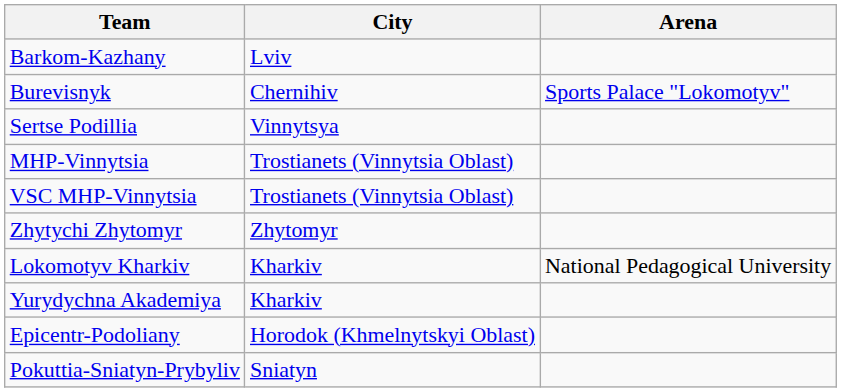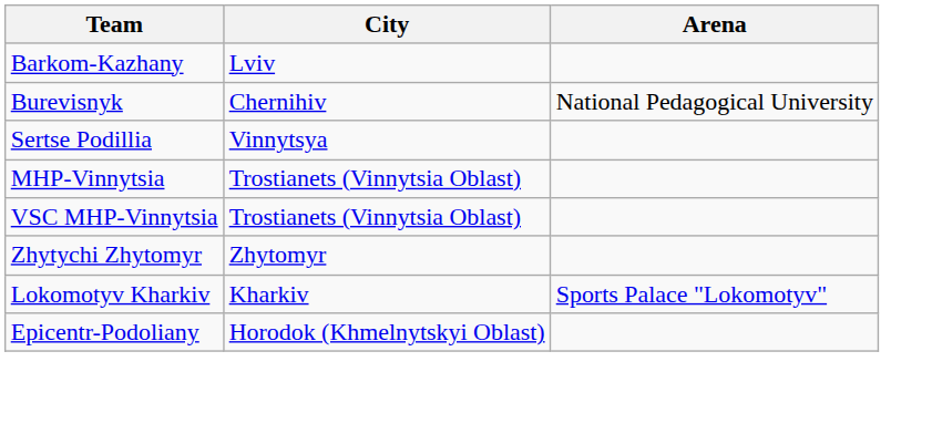Burevisnyk | Arena: Sports Palace "Lokomotyv" -> National Pedagogical University
Lokomotyv Kharkiv | Arena: National Pedagogical University -> Sports Palace "Lokomotyv"
- row: Yurydychna Akademiya | Kharkiv
- row: Pokuttia-Sniatyn-Prybyliv | Sniatyn
